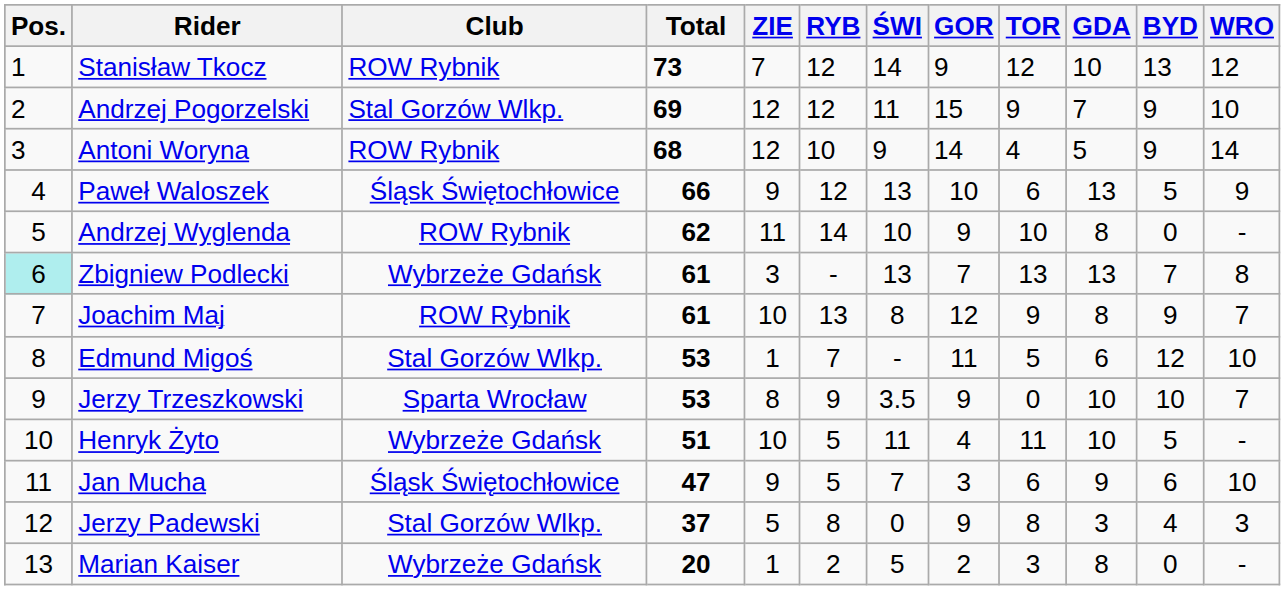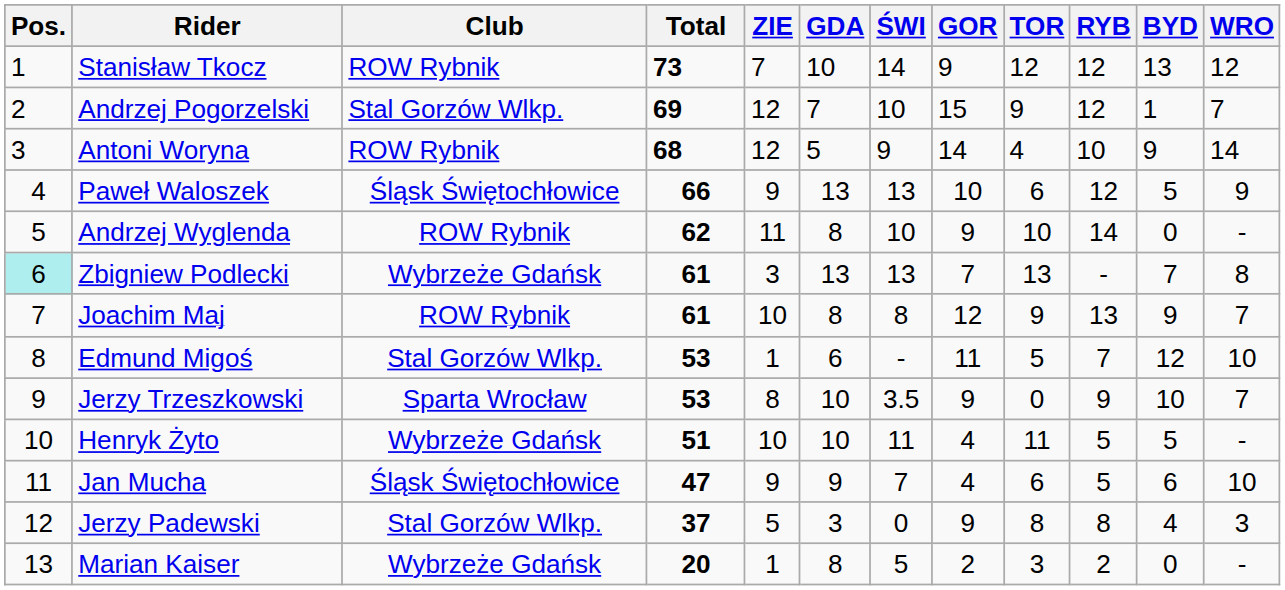columns swapped: RYB <-> GDA
Andrzej Pogorzelski | ŚWI: 11 -> 10
Andrzej Pogorzelski | BYD: 9 -> 1
Andrzej Pogorzelski | WRO: 10 -> 7
Jan Mucha | GOR: 3 -> 4
